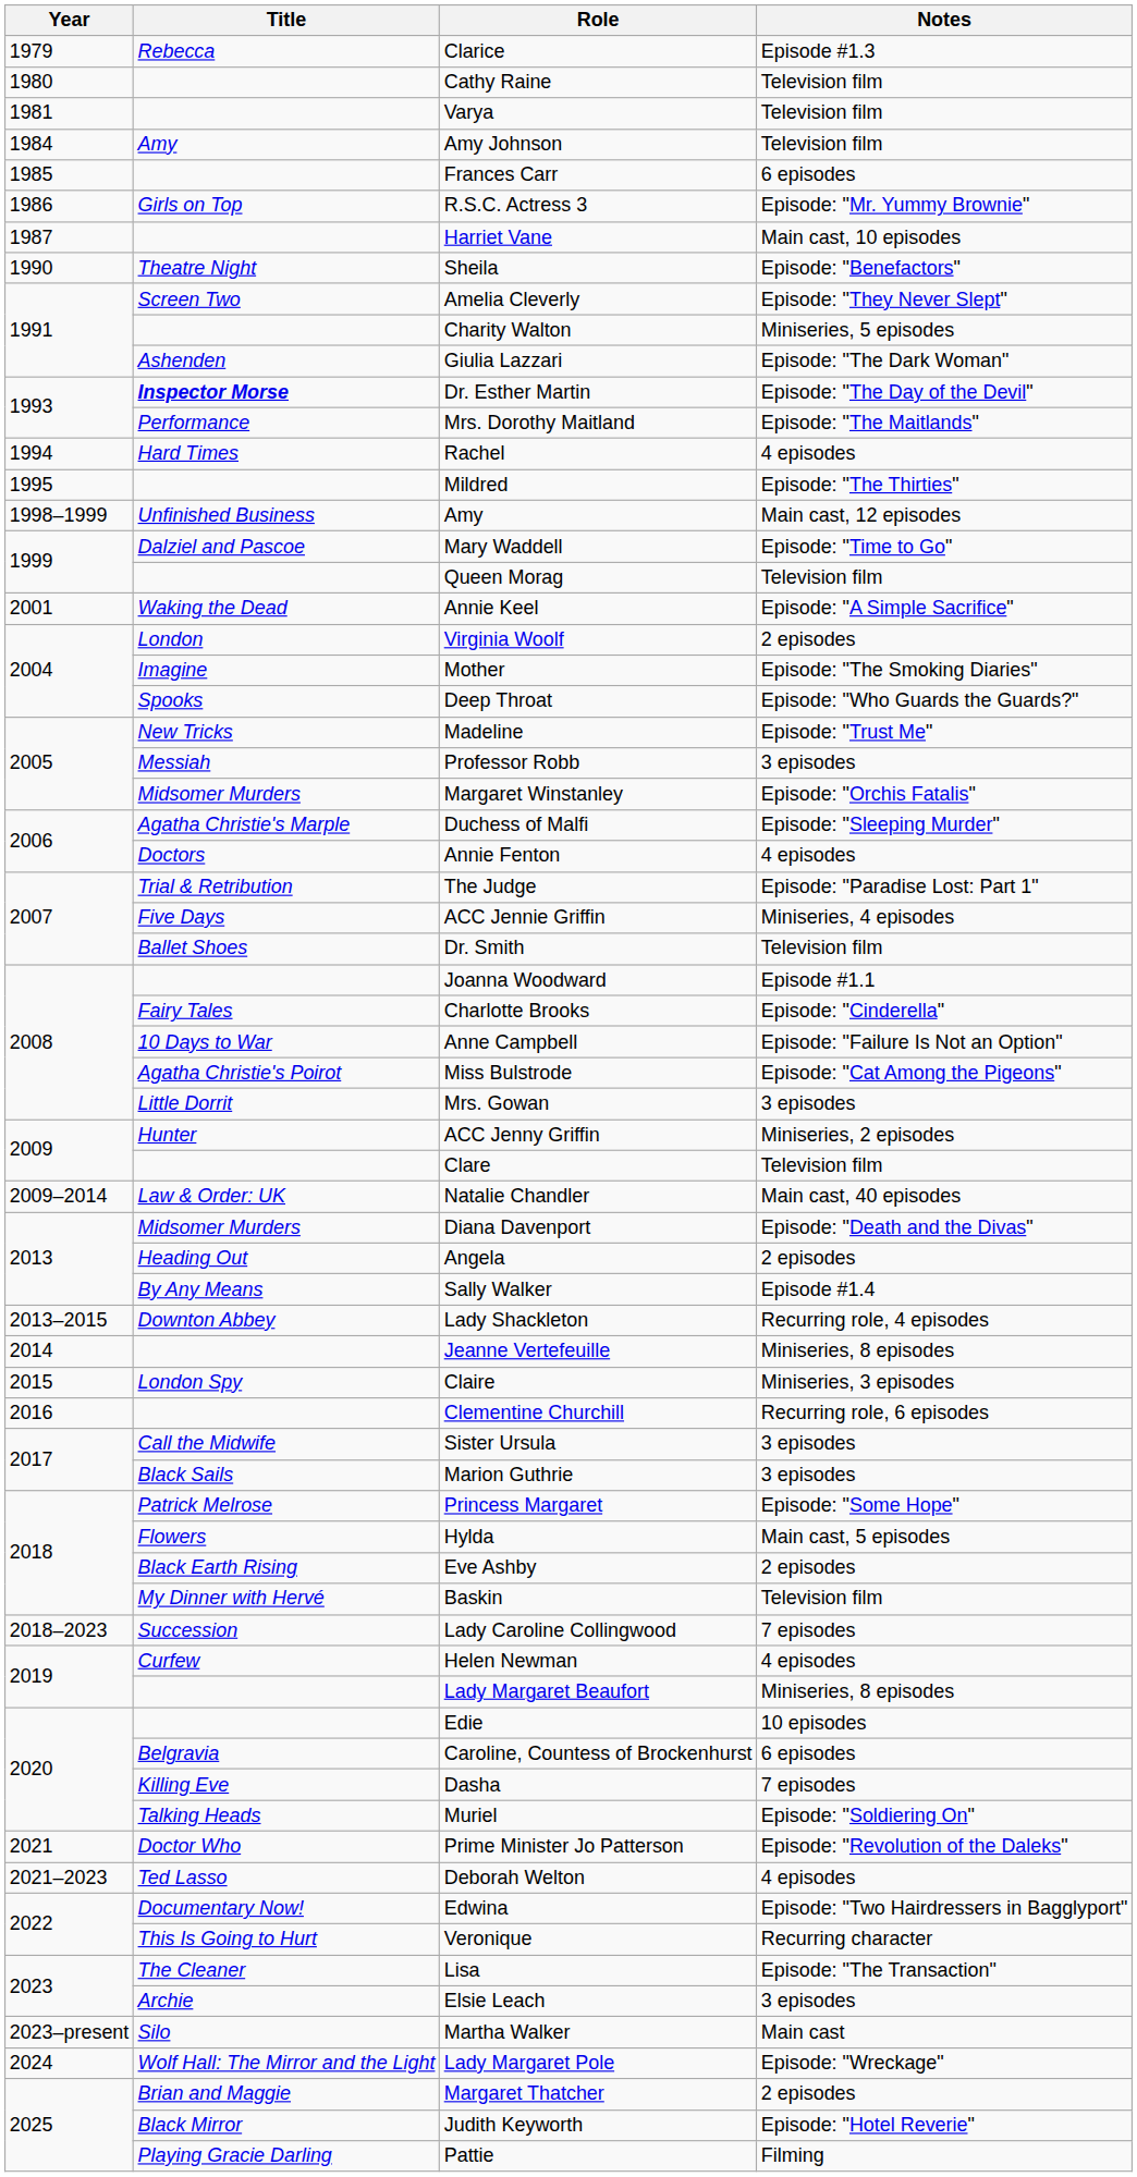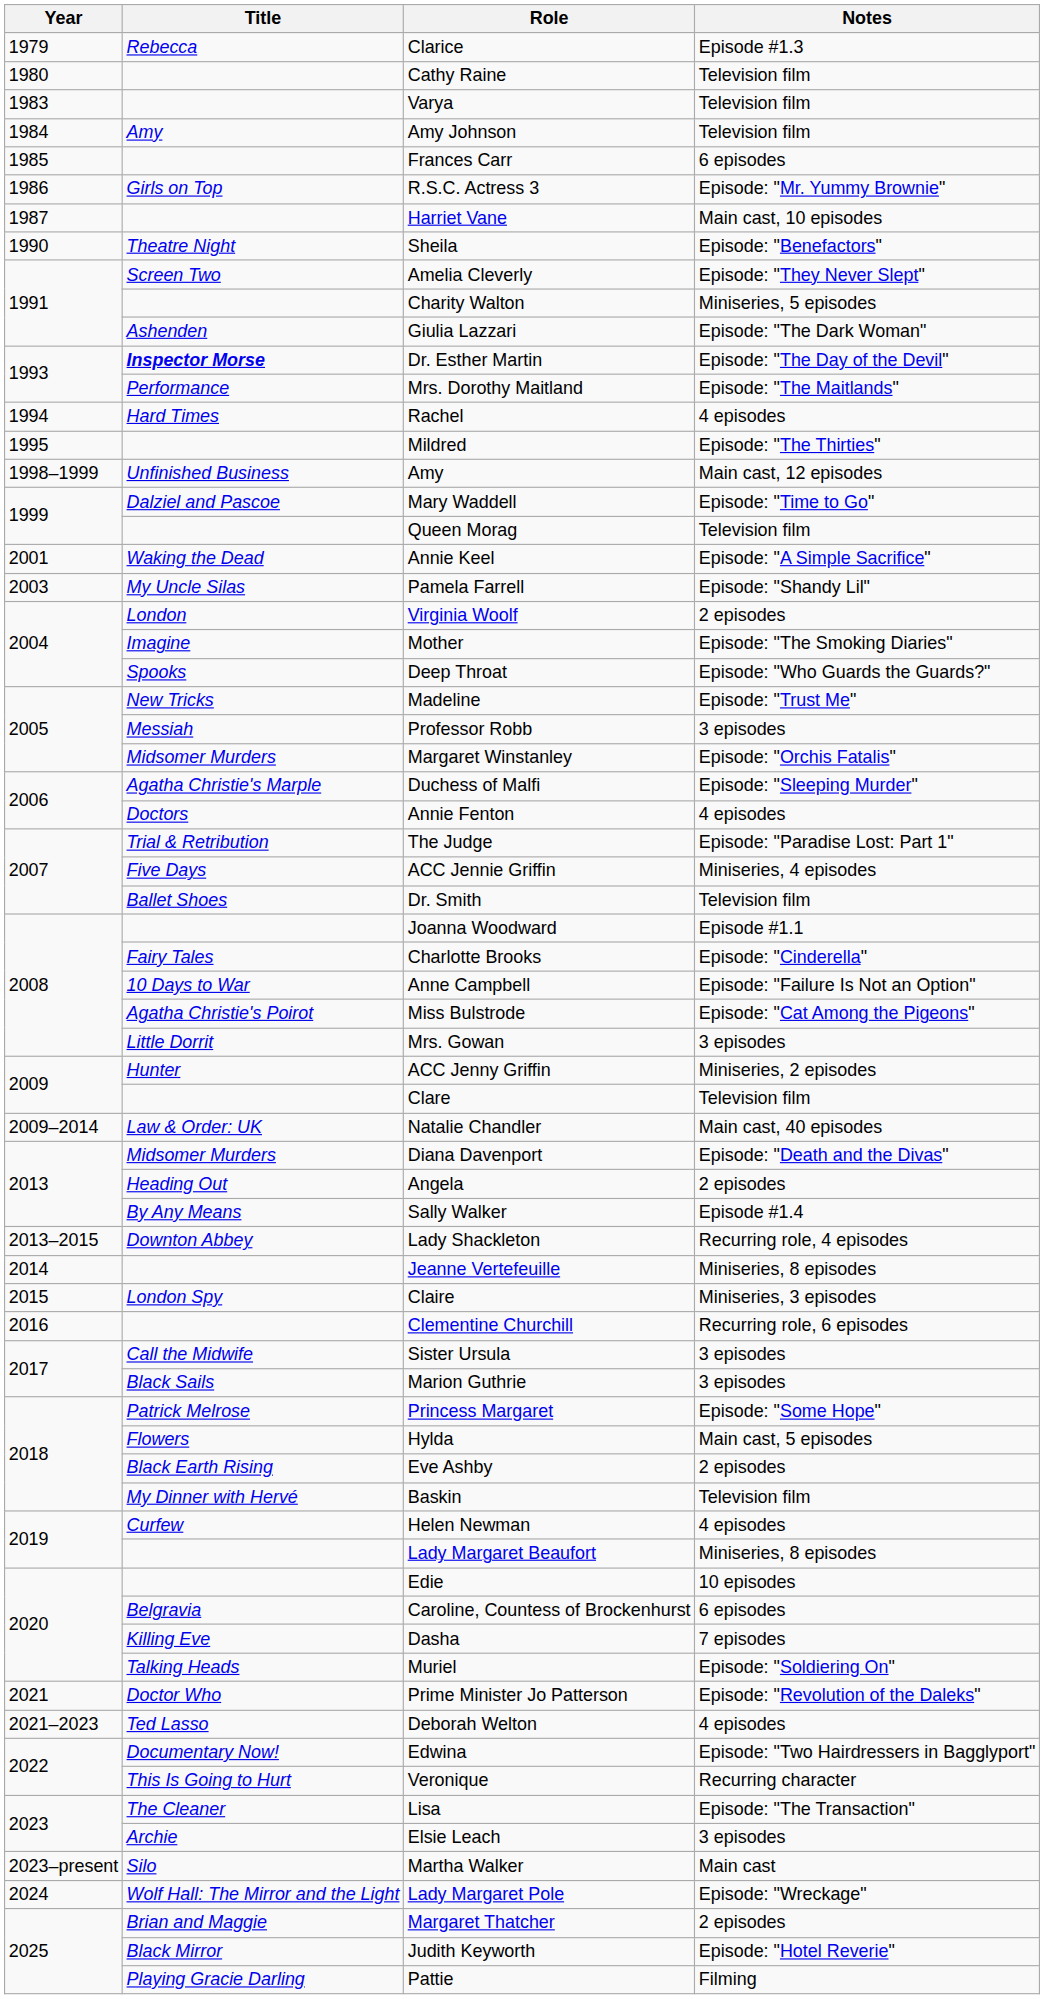Varya | Year: 1981 -> 1983
+ row: 2003 | My Uncle Silas | Pamela Farrell | Episode: "Shandy Lil"
- row: 2018–2023 | Succession | Lady Caroline Collingwood | 7 episodes
